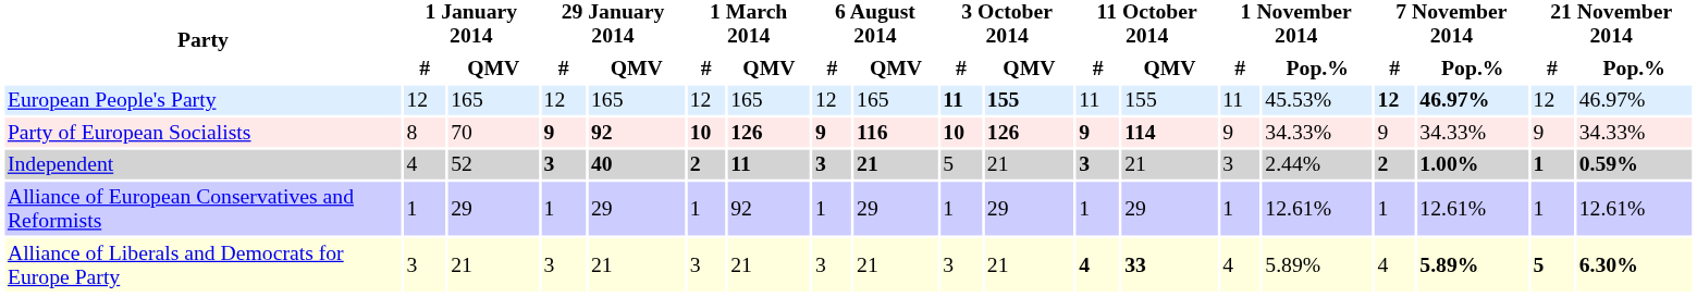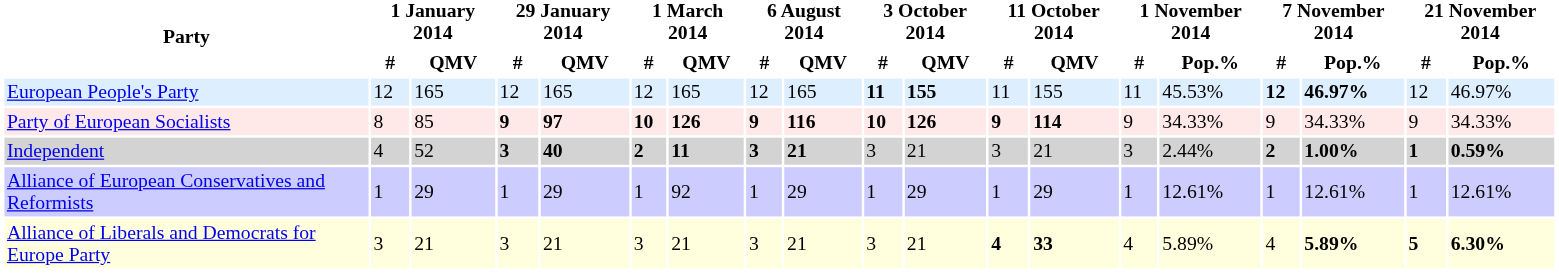Party of European Socialists | 1 January 2014 / QMV: 70 -> 85
Party of European Socialists | 29 January 2014 / QMV: 92 -> 97
Independent | 3 October 2014 / #: 5 -> 3
Independent | 11 October 2014 / #: bold -> normal
